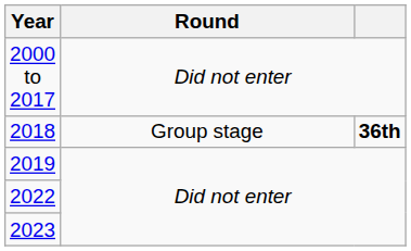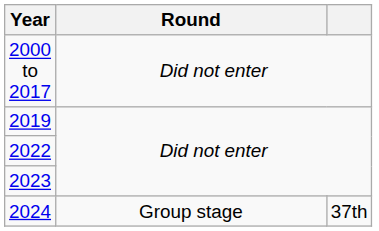- row: 2018 | Group stage | 36th
+ row: 2024 | Group stage | 37th
